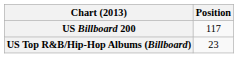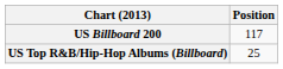US Top R&B/Hip-Hop Albums (Billboard) | Position: 23 -> 25
